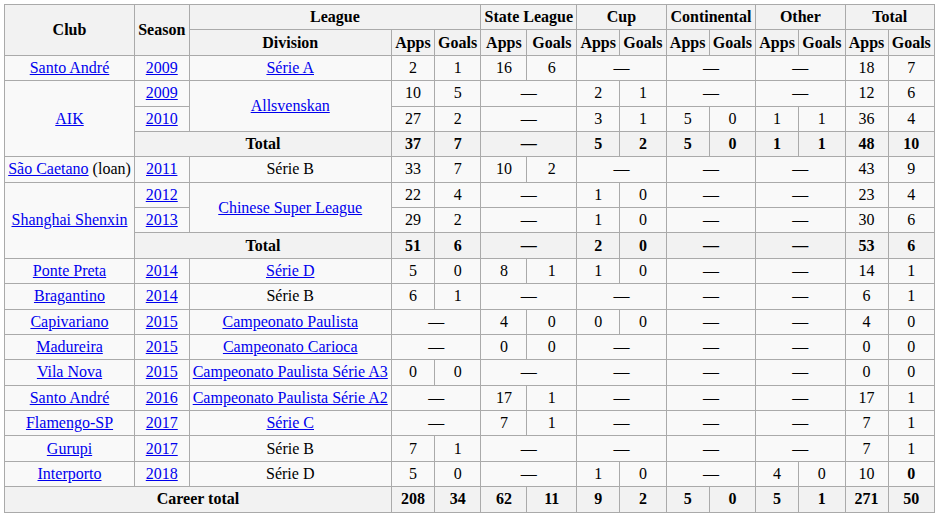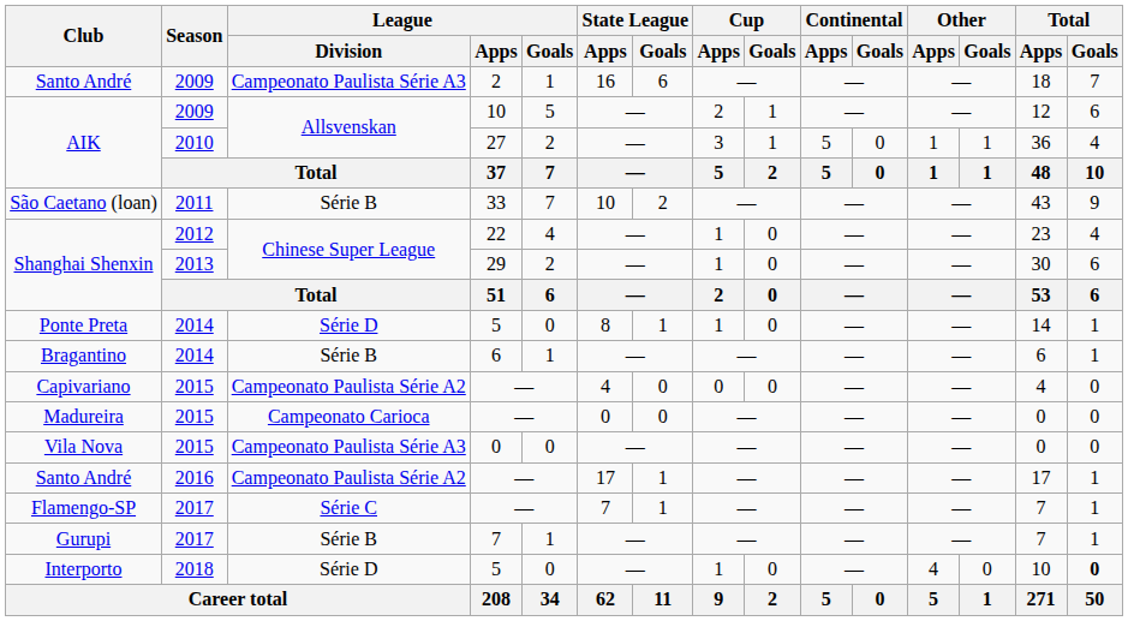Santo André / 2 | League / Division: Série A -> Campeonato Paulista Série A3
Capivariano | League / Division: Campeonato Paulista -> Campeonato Paulista Série A2
